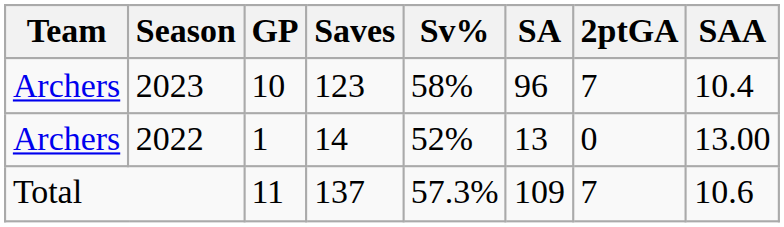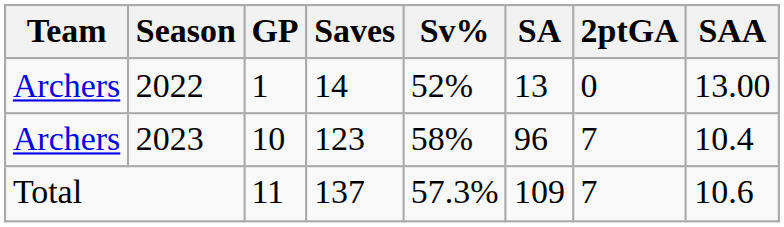rows swapped: 2022 <-> 2023
